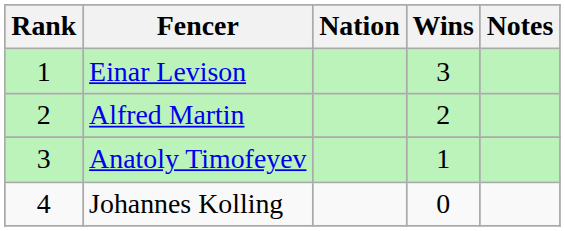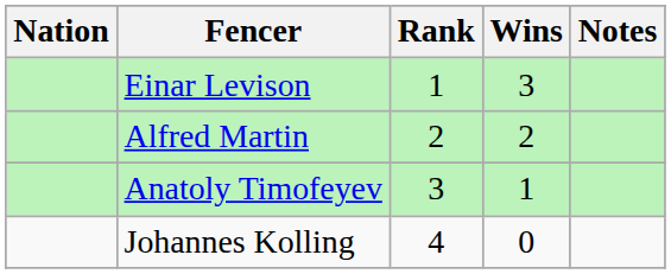columns swapped: Rank <-> Nation
